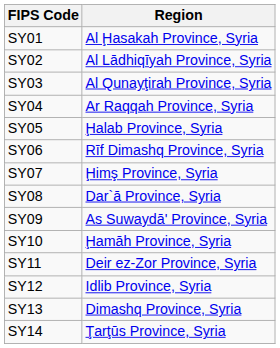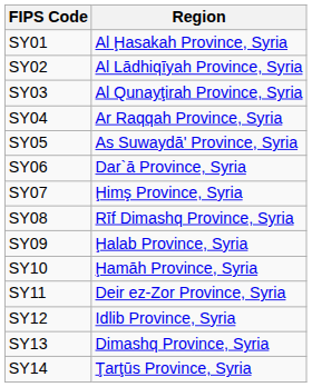SY05 | Region: Ḩalab Province, Syria -> As Suwaydā' Province, Syria
SY06 | Region: Rīf Dimashq Province, Syria -> Dar`ā Province, Syria
SY08 | Region: Dar`ā Province, Syria -> Rīf Dimashq Province, Syria
SY09 | Region: As Suwaydā' Province, Syria -> Ḩalab Province, Syria
